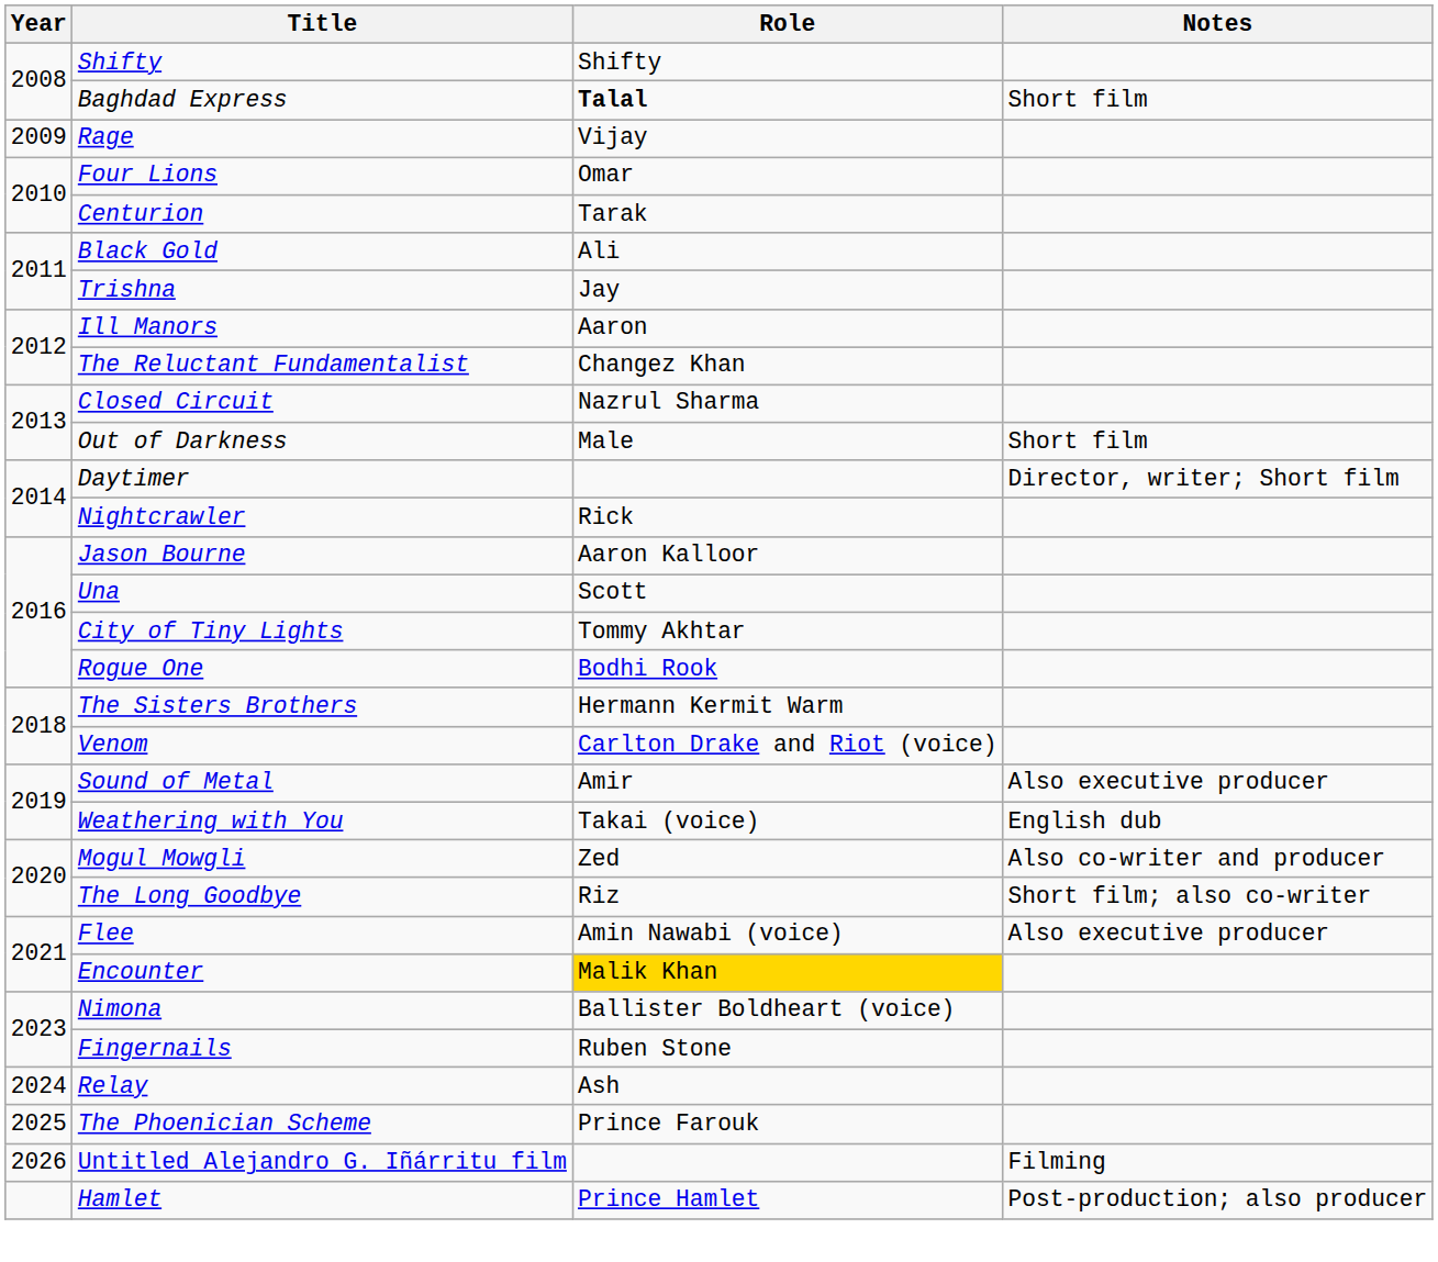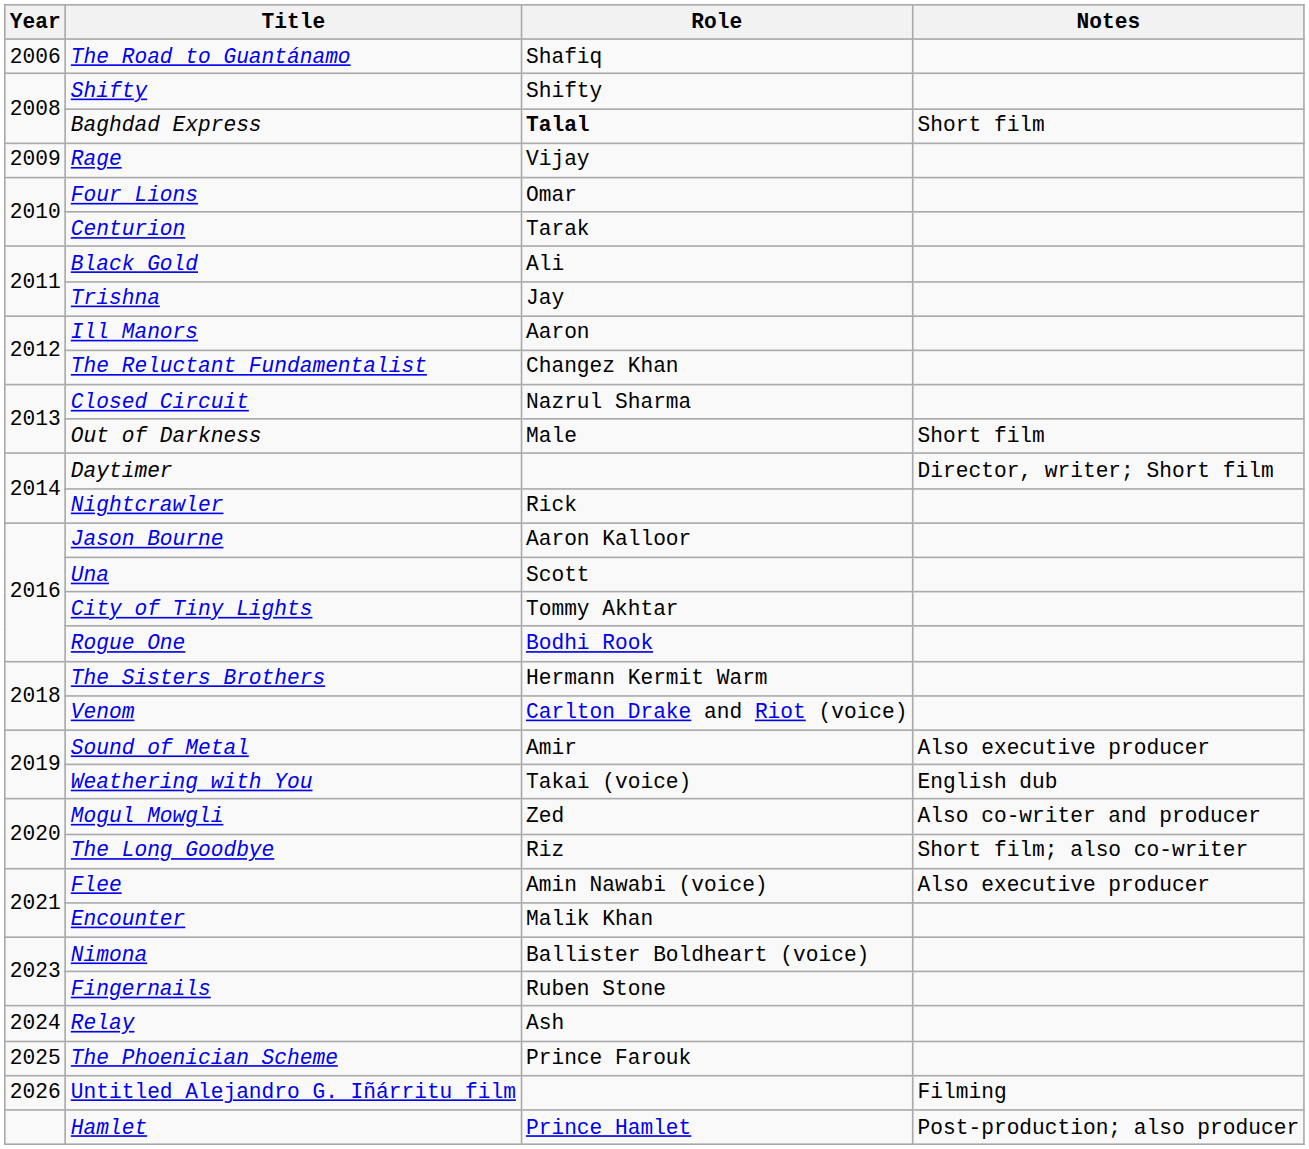+ row: 2006 | The Road to Guantánamo | Shafiq
Encounter | Role: gold background -> no background
